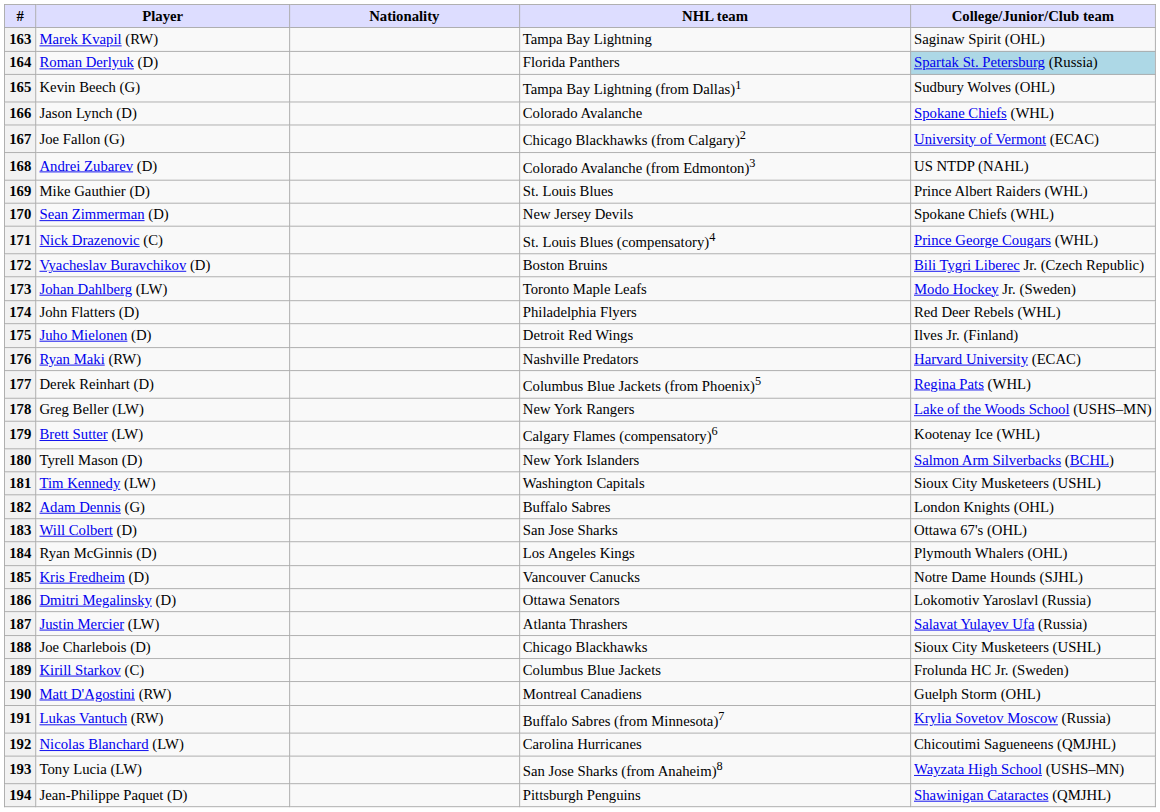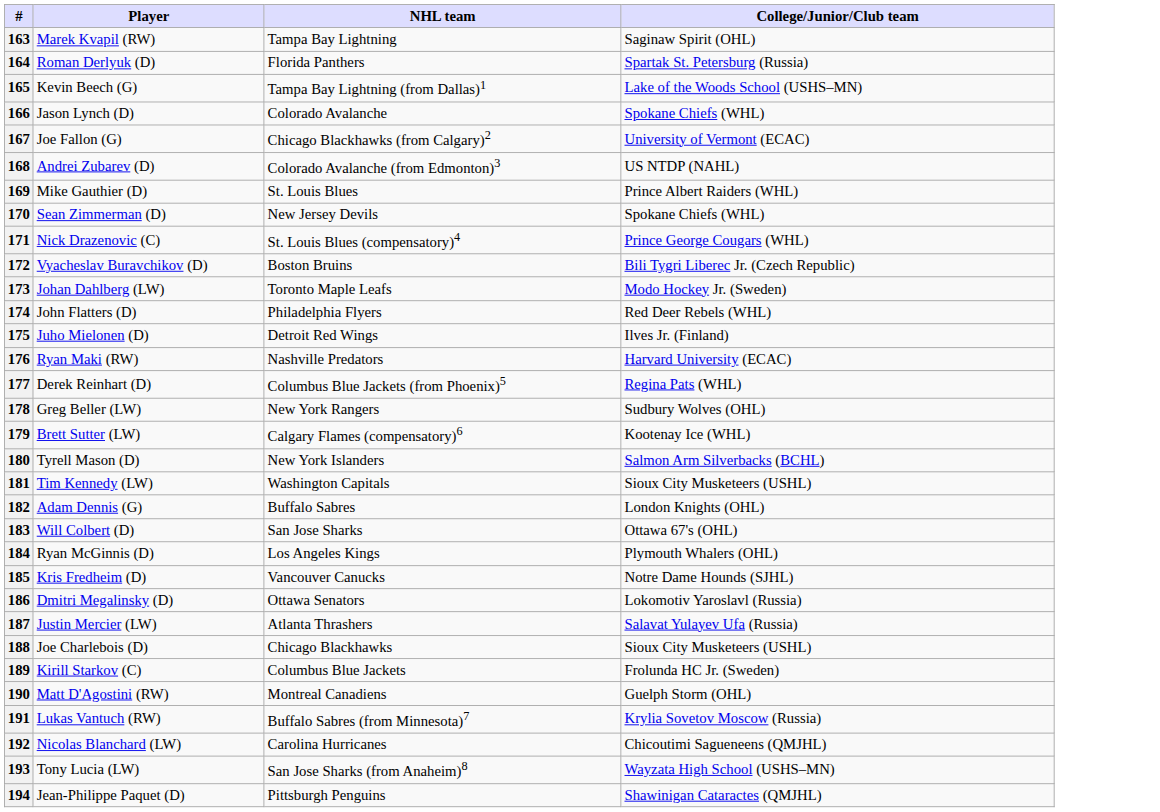- column: Nationality
164 | College/Junior/Club team: lightblue background -> no background
165 | College/Junior/Club team: Sudbury Wolves (OHL) -> Lake of the Woods School (USHS–MN)
178 | College/Junior/Club team: Lake of the Woods School (USHS–MN) -> Sudbury Wolves (OHL)
